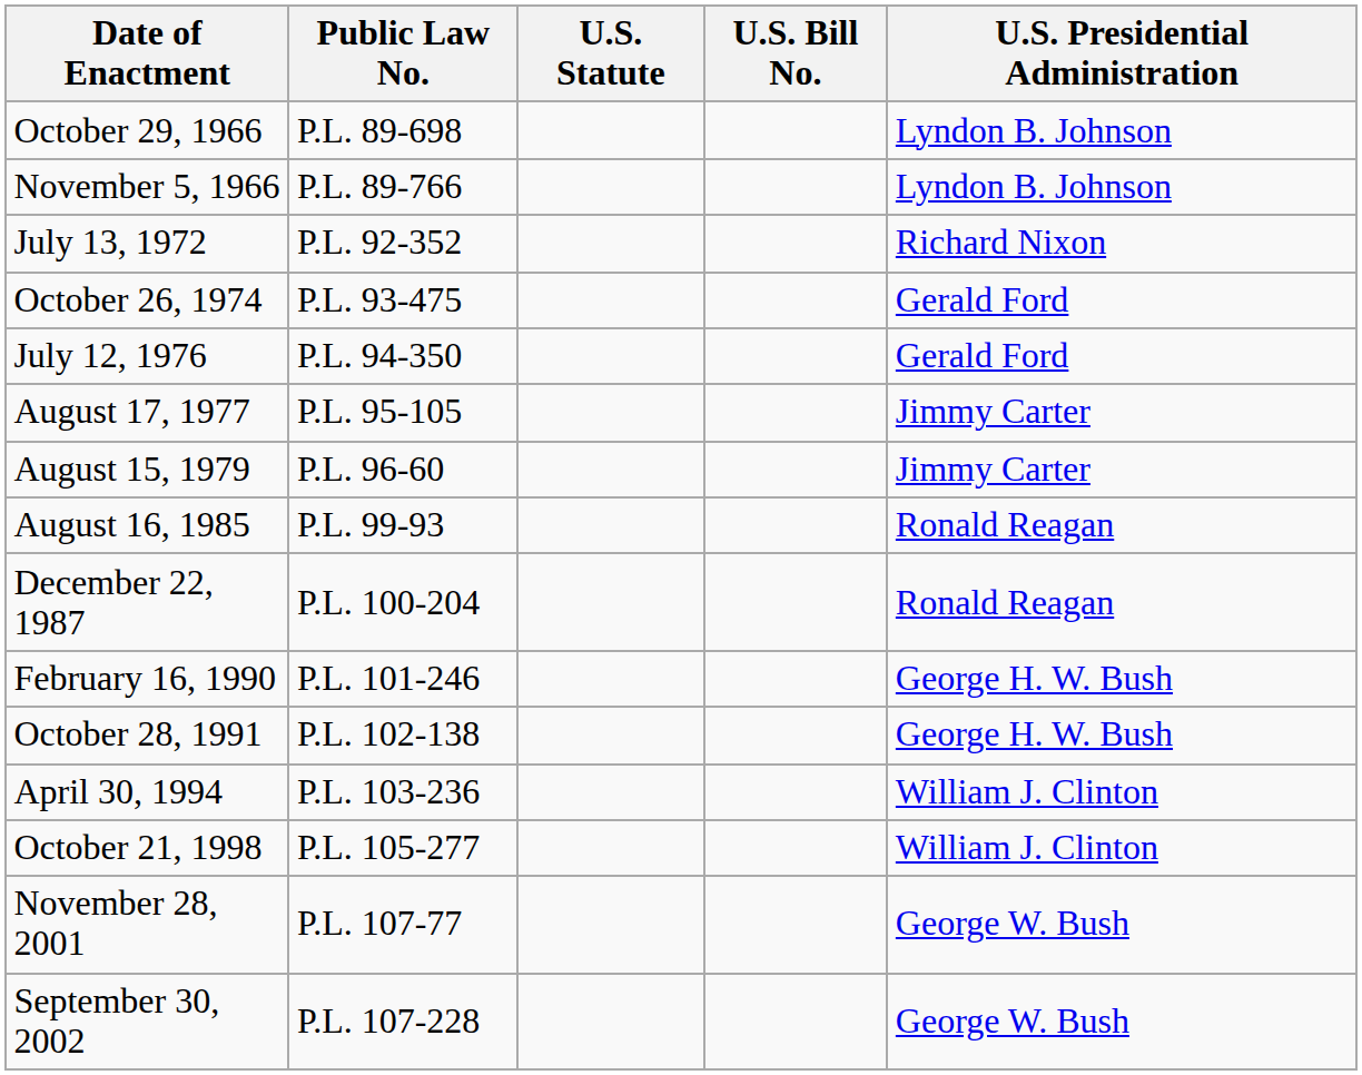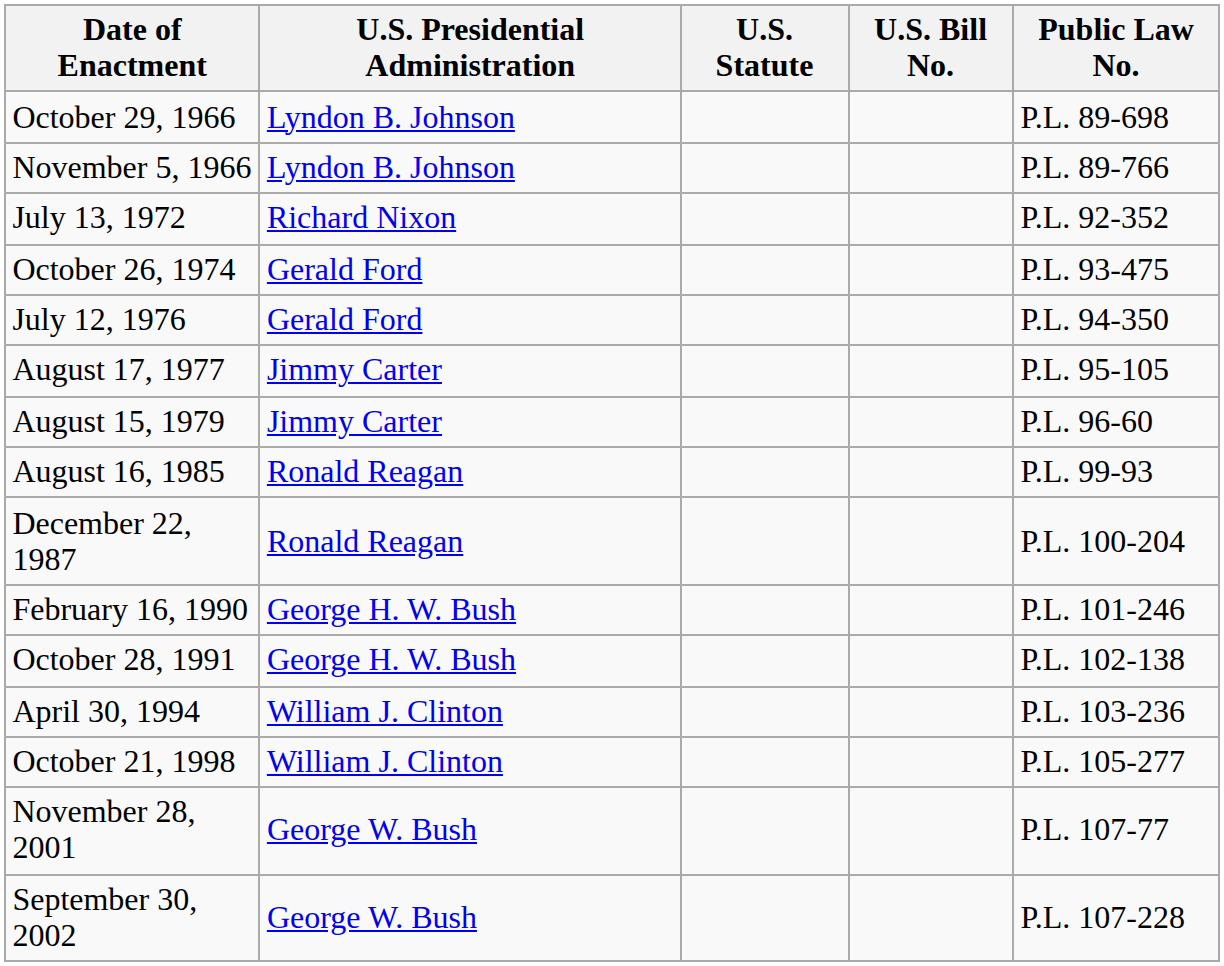columns swapped: Public Law No. <-> U.S. Presidential Administration
